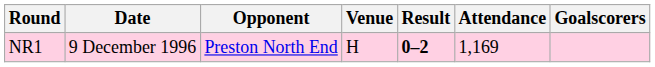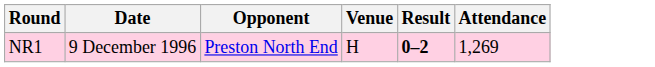- column: Goalscorers
NR1 | Attendance: 1,169 -> 1,269
